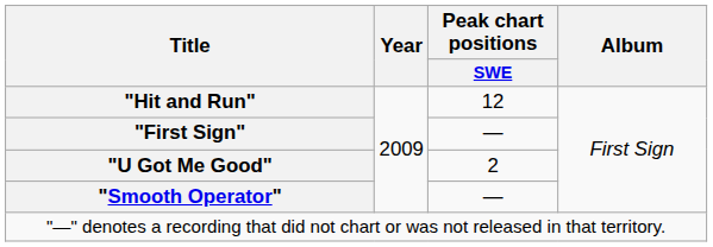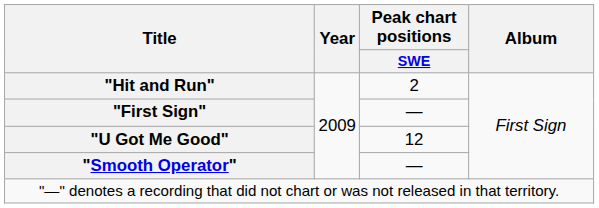"Hit and Run" | Peak chart positions / SWE: 12 -> 2
"U Got Me Good" | Peak chart positions / SWE: 2 -> 12
